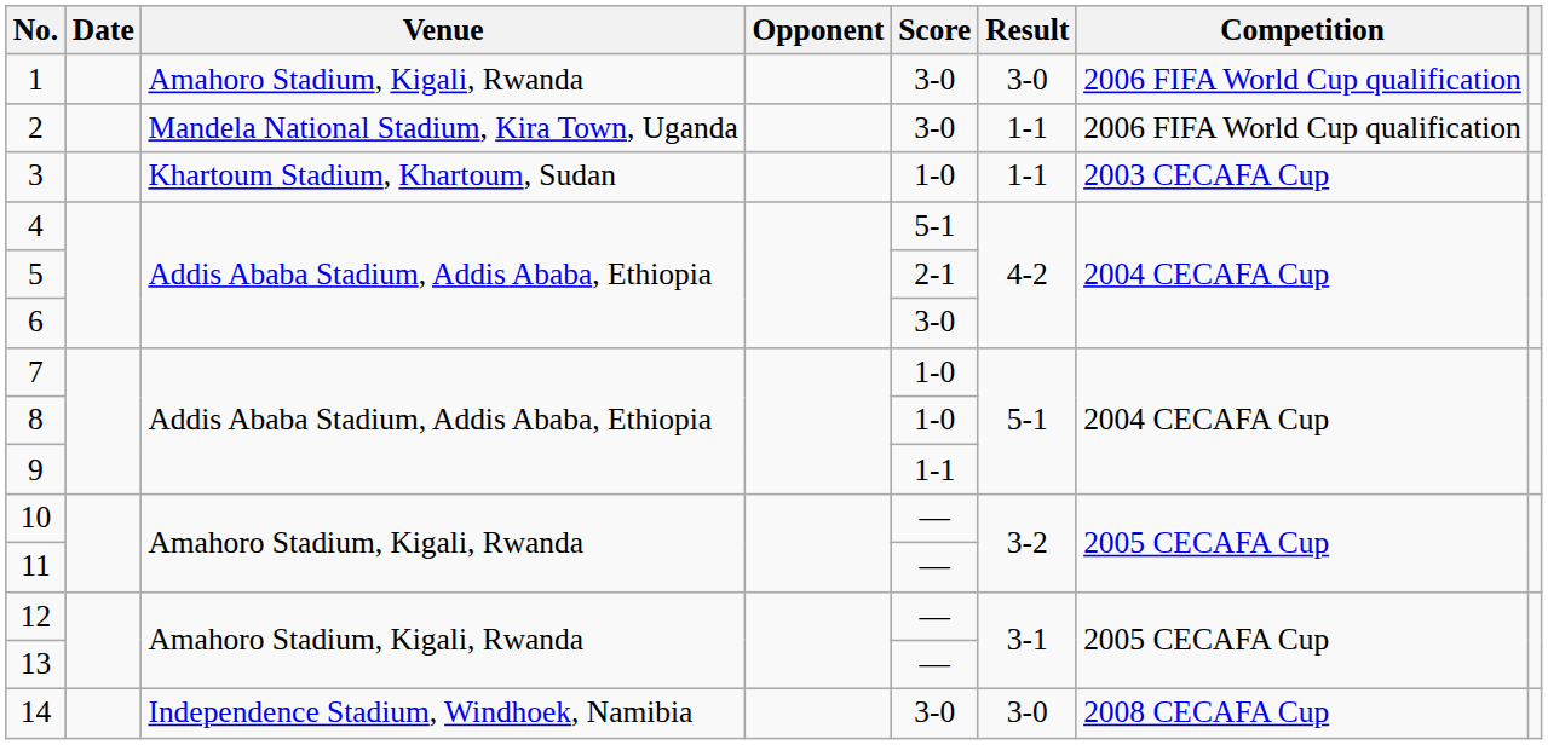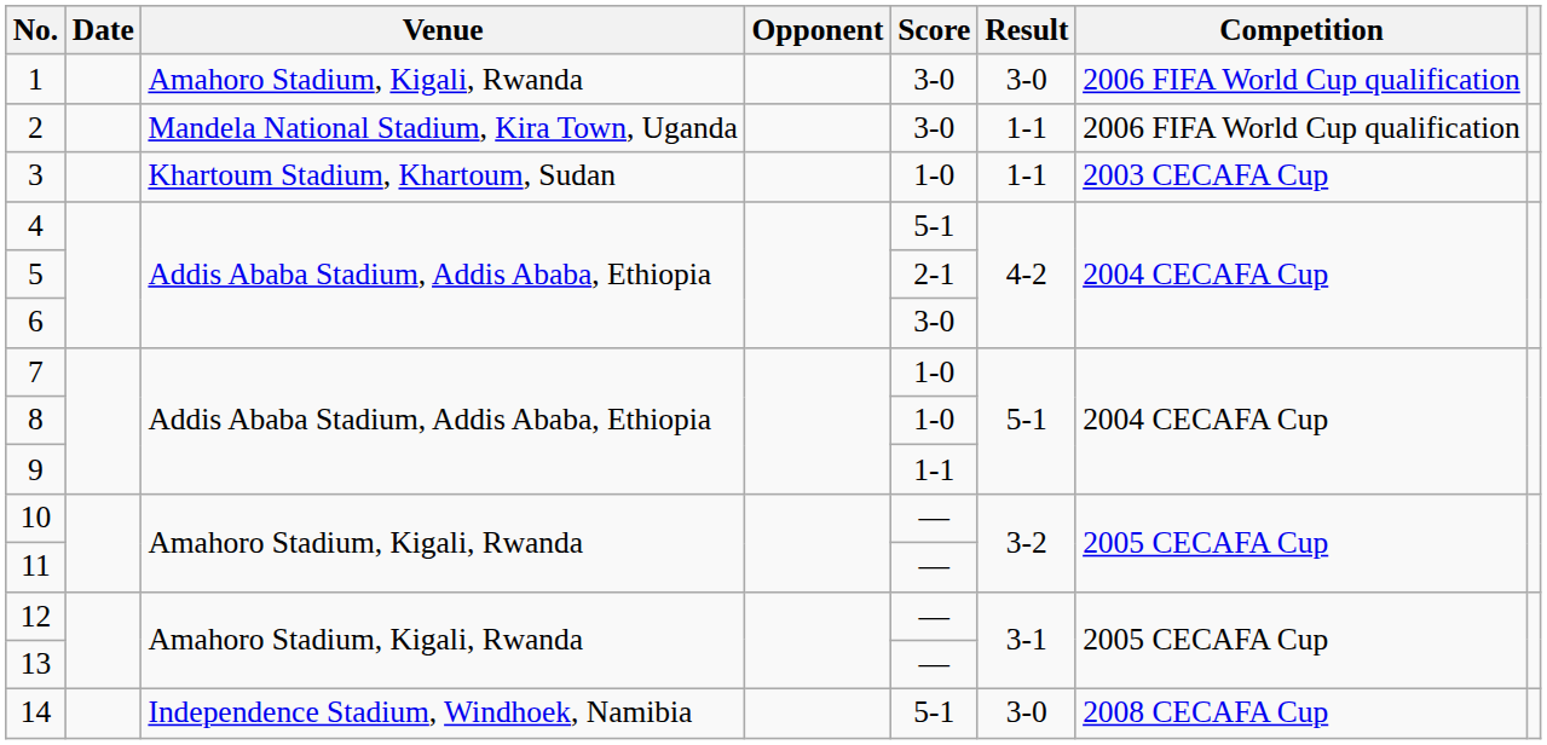14 | Score: 3-0 -> 5-1
